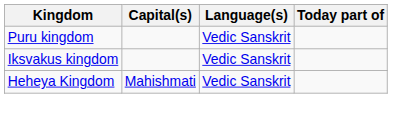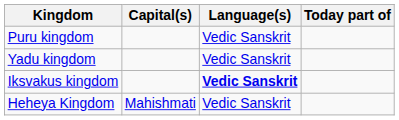+ row: Yadu kingdom | Vedic Sanskrit
Iksvakus kingdom | Language(s): normal -> bold
